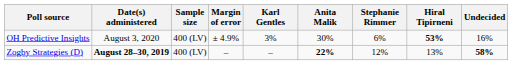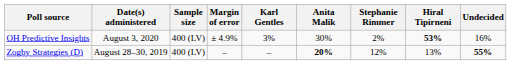OH Predictive Insights | Stephanie Rimmer: 6% -> 2%
Zogby Strategies (D) | Date(s) administered: bold -> normal
Zogby Strategies (D) | Anita Malik: 22% -> 20%
Zogby Strategies (D) | Undecided: 58% -> 55%
